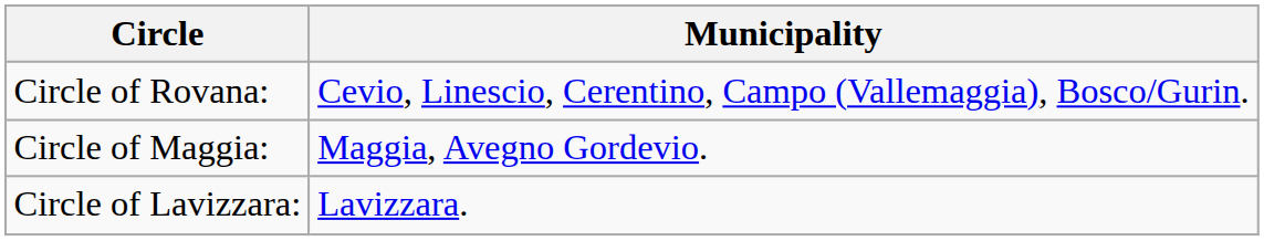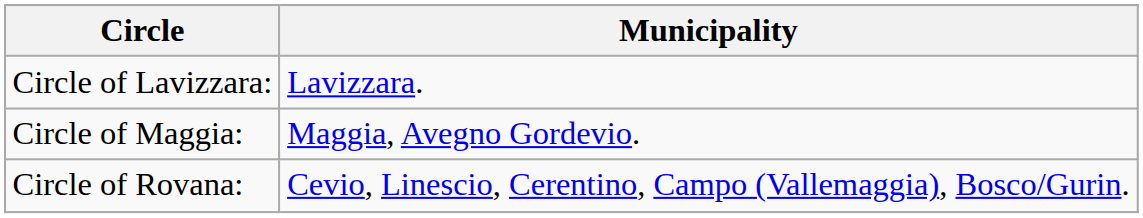rows swapped: Circle of Rovana: <-> Circle of Lavizzara:
